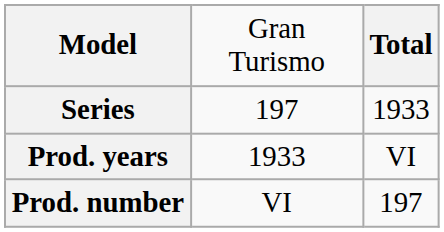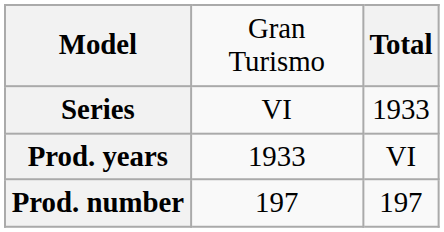Series | column 2: 197 -> VI
Prod. number | column 2: VI -> 197
